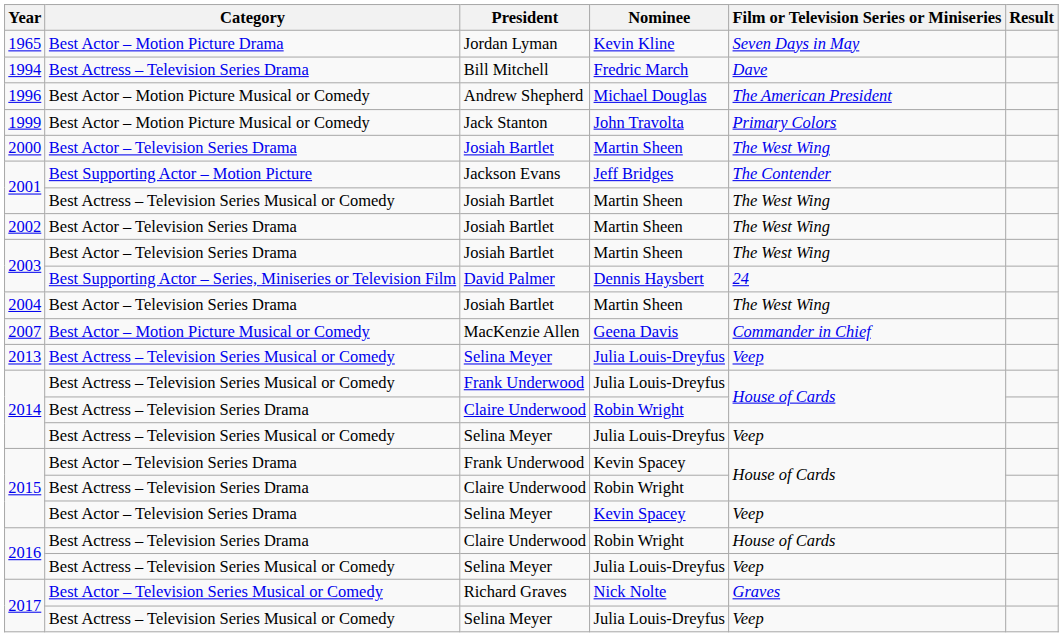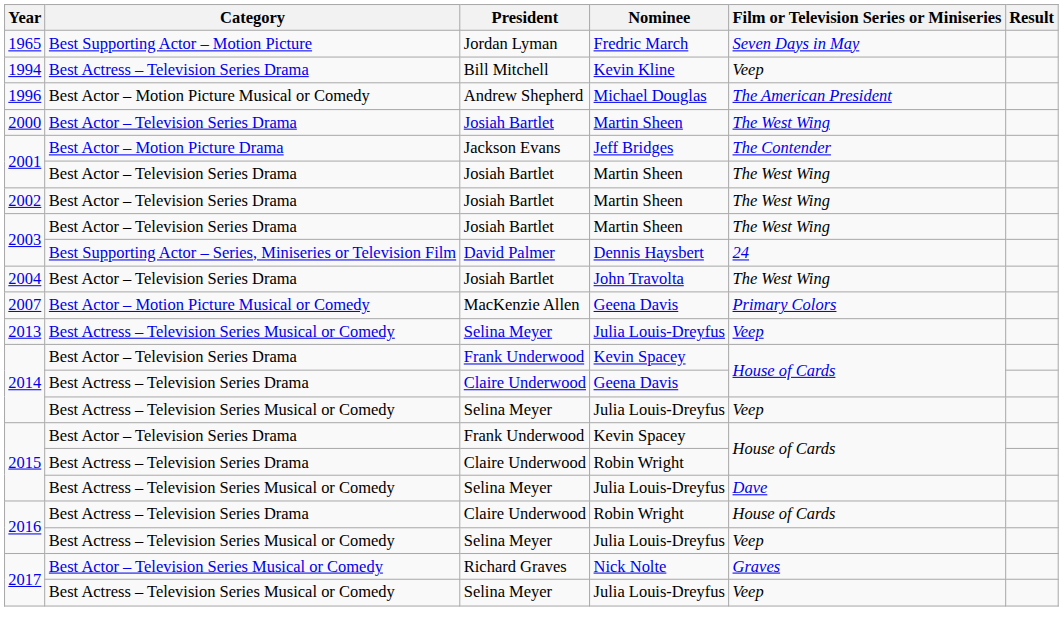1965 | Category: Best Actor – Motion Picture Drama -> Best Supporting Actor – Motion Picture
1965 | Nominee: Kevin Kline -> Fredric March
1994 | Nominee: Fredric March -> Kevin Kline
1994 | Film or Television Series or Miniseries: Dave -> Veep
- row: 1999 | Best Actor – Motion Picture Musical or Comedy | Jack Stanton | John Travolta | Primary Colors
2001 / Jackson Evans | Category: Best Supporting Actor – Motion Picture -> Best Actor – Motion Picture Drama
2001 / Josiah Bartlet | Category: Best Actress – Television Series Musical or Comedy -> Best Actor – Television Series Drama
2004 | Nominee: Martin Sheen -> John Travolta
2007 | Film or Television Series or Miniseries: Commander in Chief -> Primary Colors
2014 / Frank Underwood | Category: Best Actress – Television Series Musical or Comedy -> Best Actor – Television Series Drama
2014 / Frank Underwood | Nominee: Julia Louis-Dreyfus -> Kevin Spacey
2014 / Claire Underwood | Nominee: Robin Wright -> Geena Davis
2015 / Selina Meyer | Category: Best Actor – Television Series Drama -> Best Actress – Television Series Musical or Comedy
2015 / Selina Meyer | Nominee: Kevin Spacey -> Julia Louis-Dreyfus
2015 / Selina Meyer | Film or Television Series or Miniseries: Veep -> Dave
